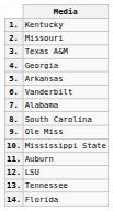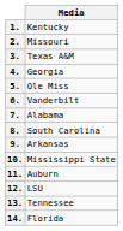5. | Media: Arkansas -> Ole Miss
9. | Media: Ole Miss -> Arkansas
